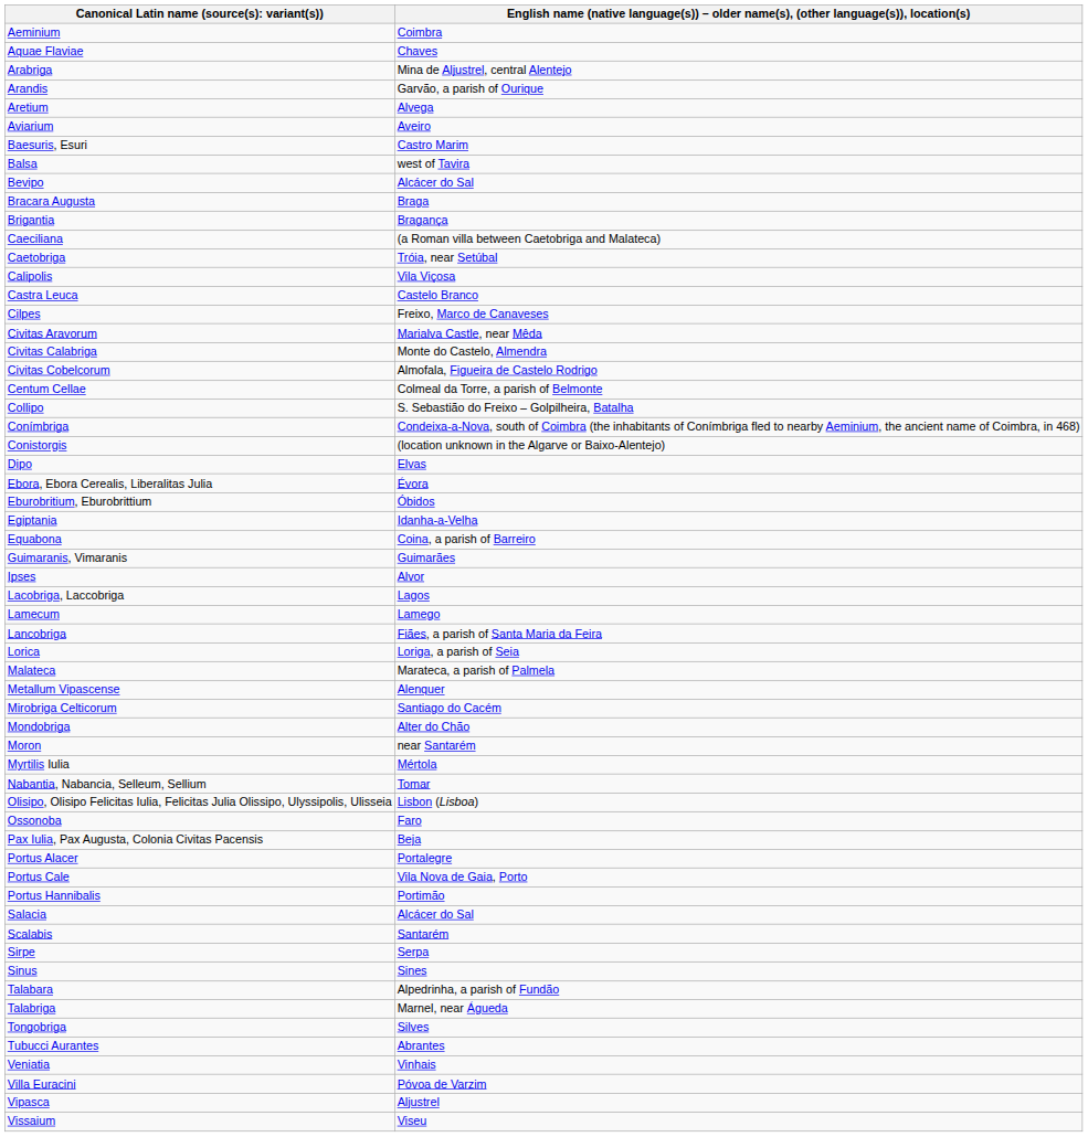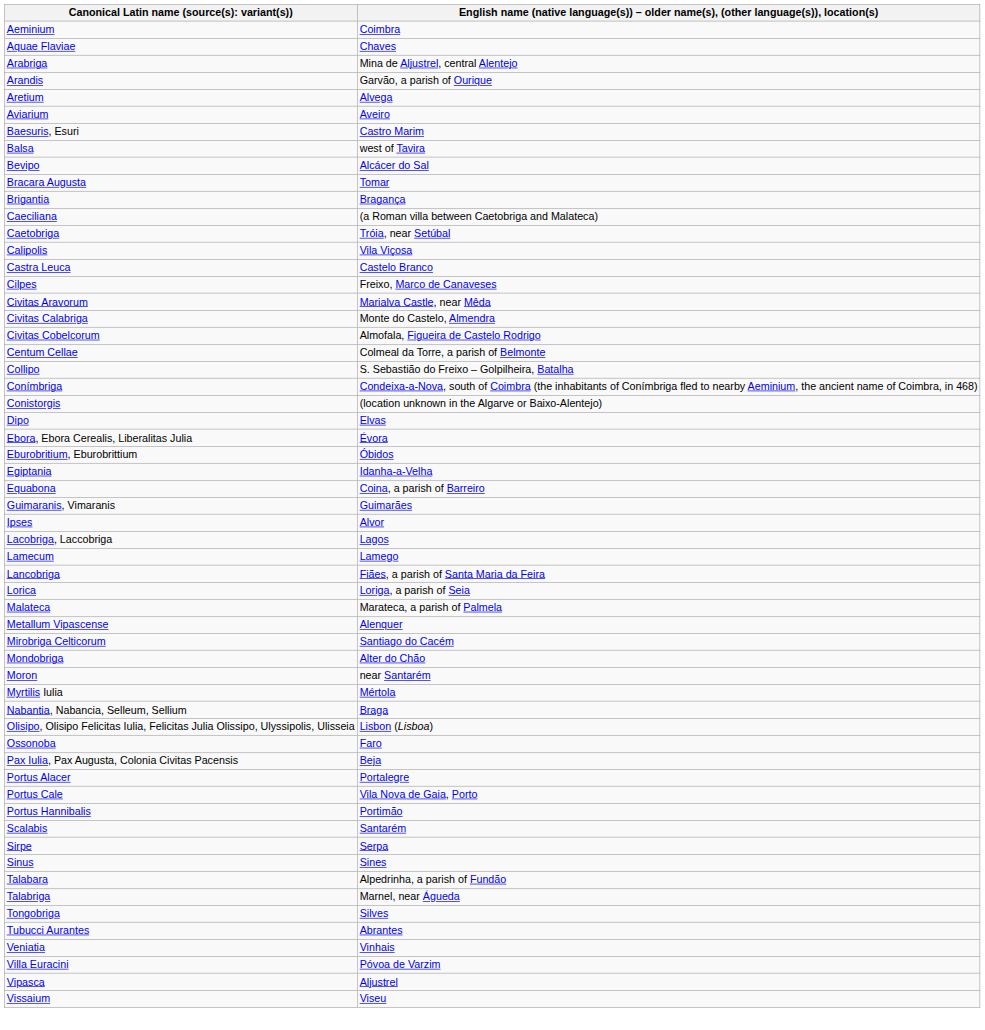Bracara Augusta | column 2: Braga -> Tomar
Nabantia, Nabancia, Selleum, Sellium | column 2: Tomar -> Braga
- row: Salacia | Alcácer do Sal
